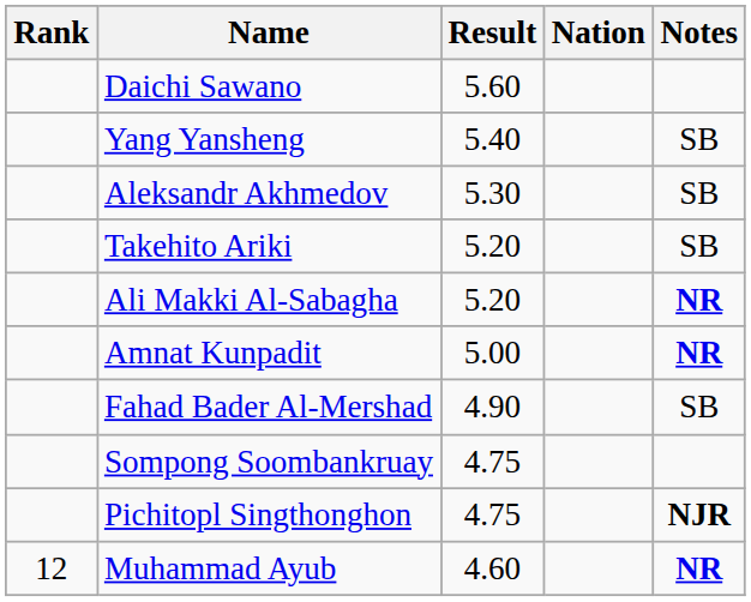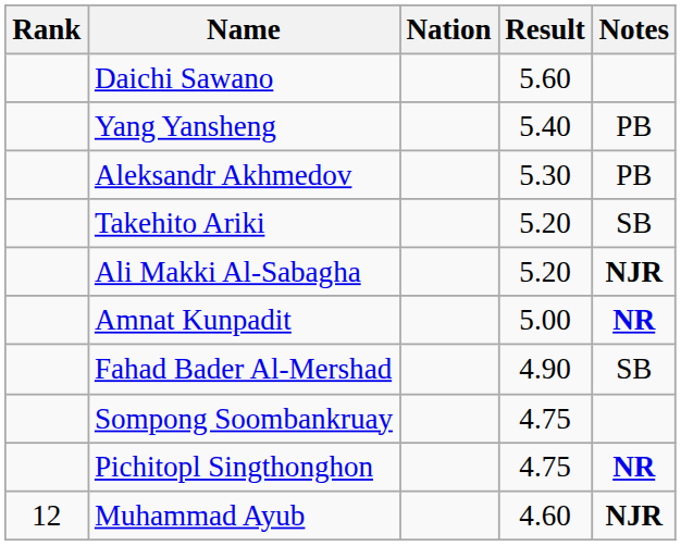columns swapped: Nation <-> Result
Yang Yansheng | Notes: SB -> PB
Aleksandr Akhmedov | Notes: SB -> PB
Ali Makki Al-Sabagha | Notes: NR -> NJR
Pichitopl Singthonghon | Notes: NJR -> NR
Muhammad Ayub | Notes: NR -> NJR
